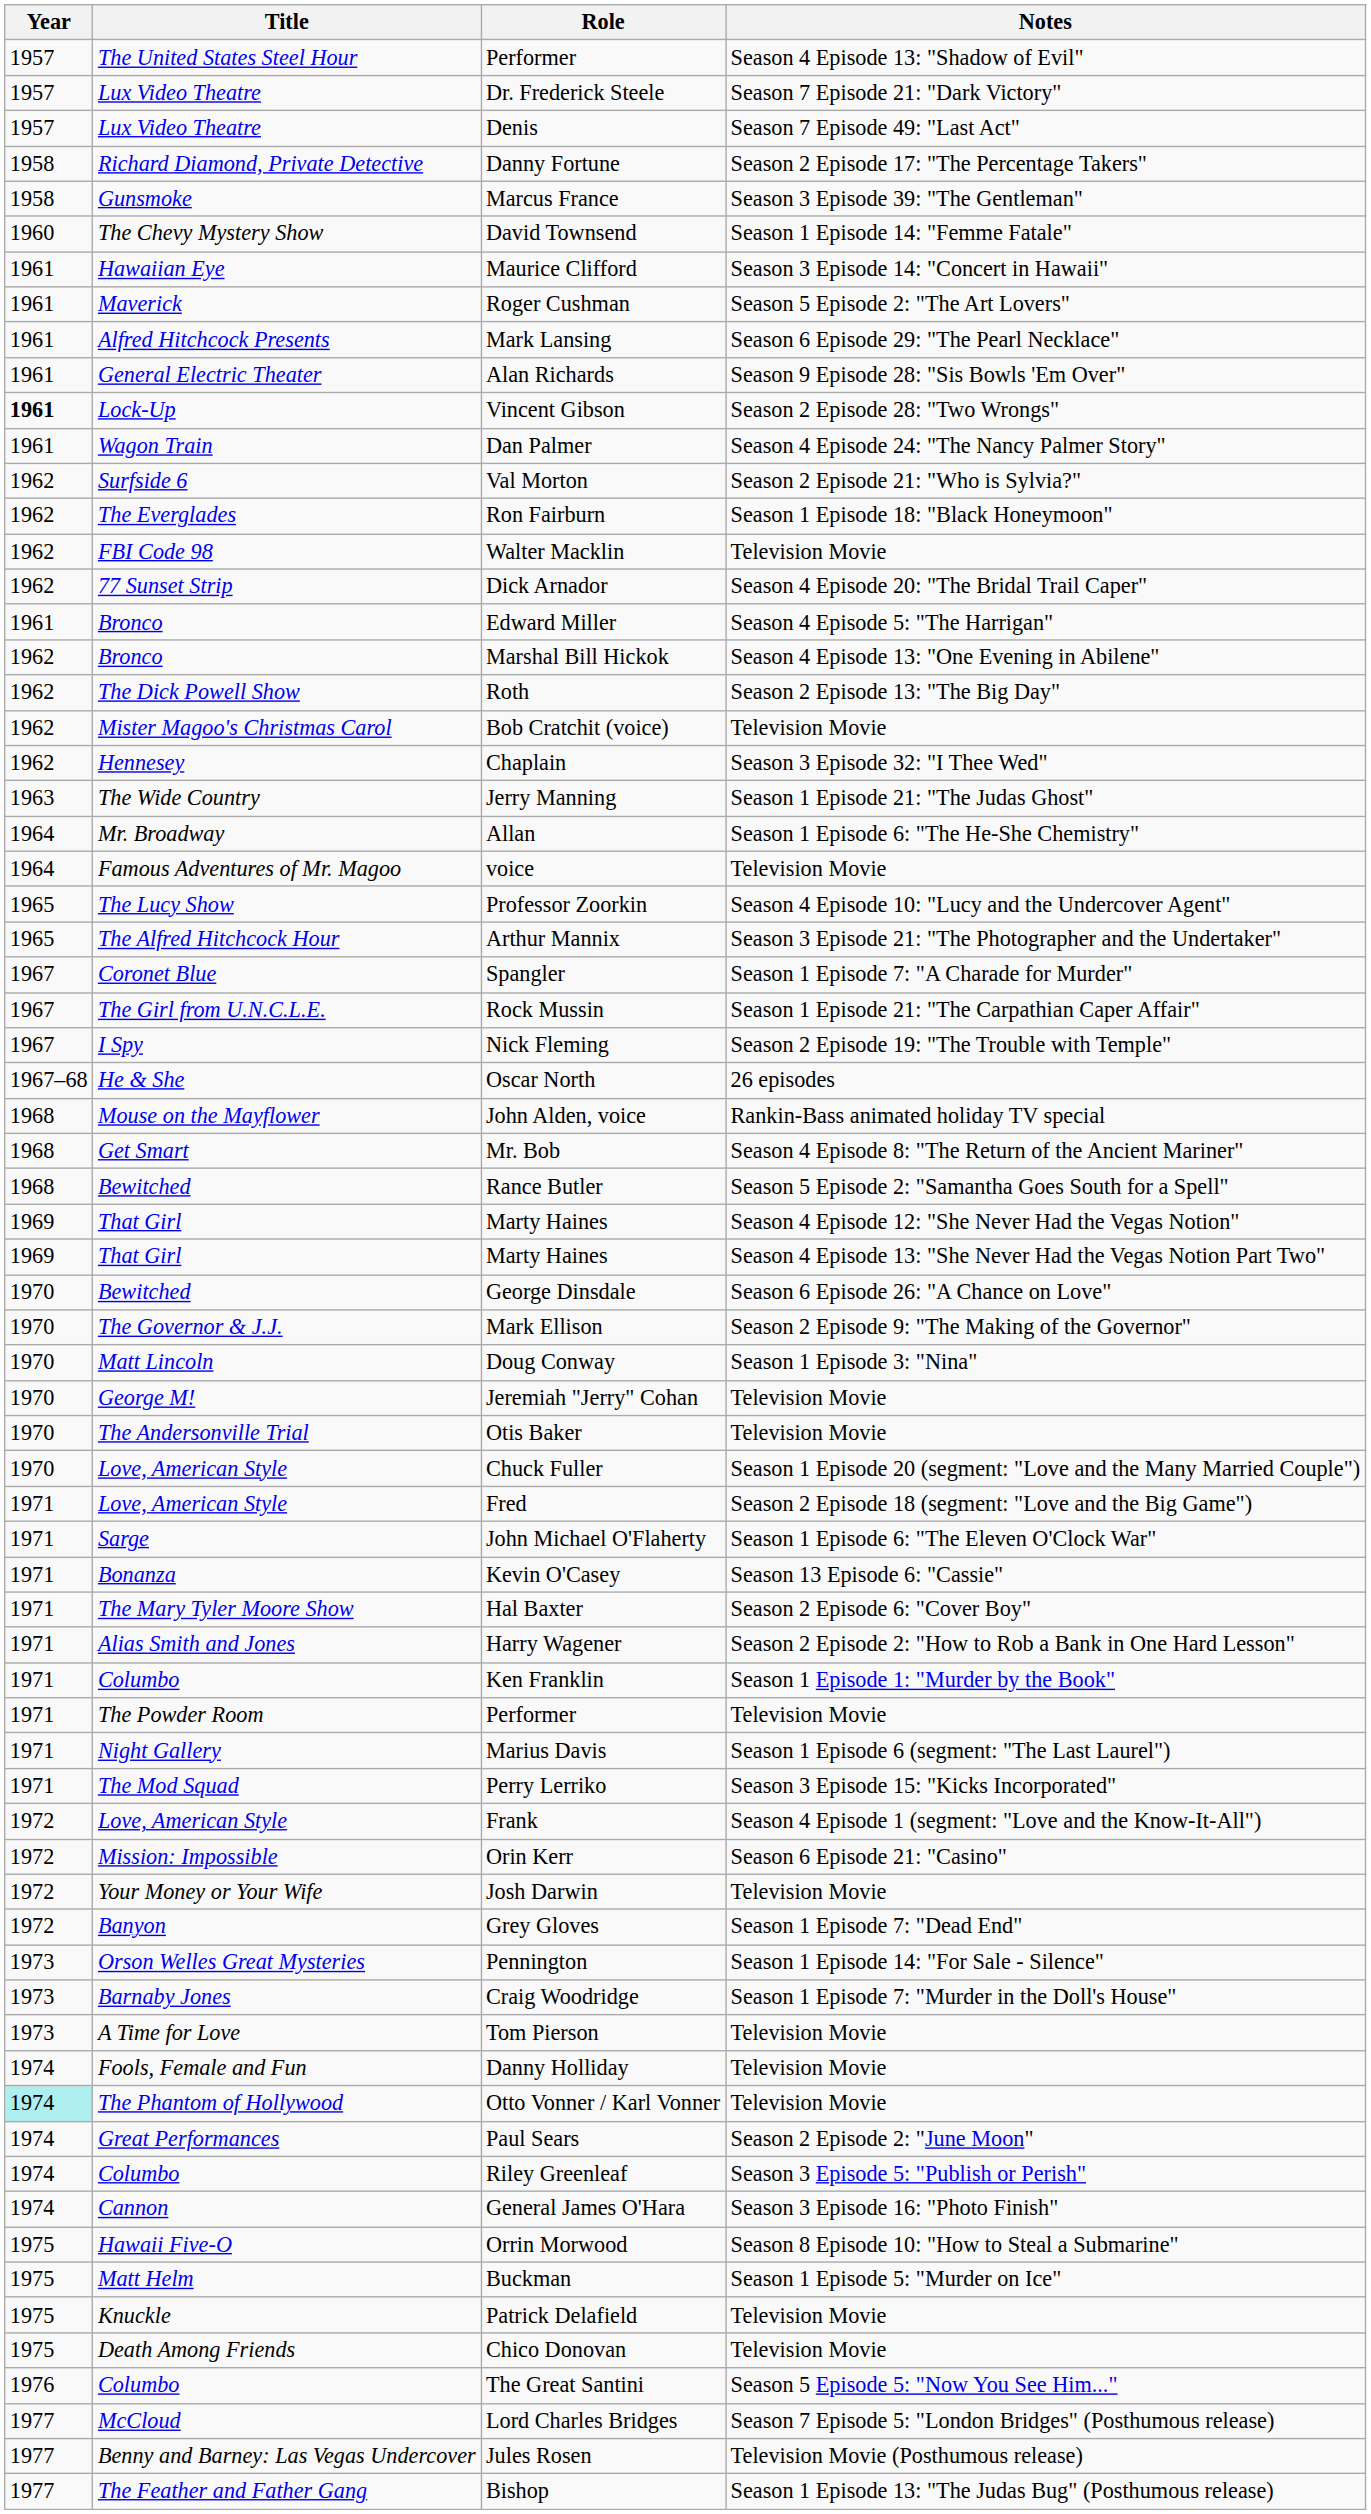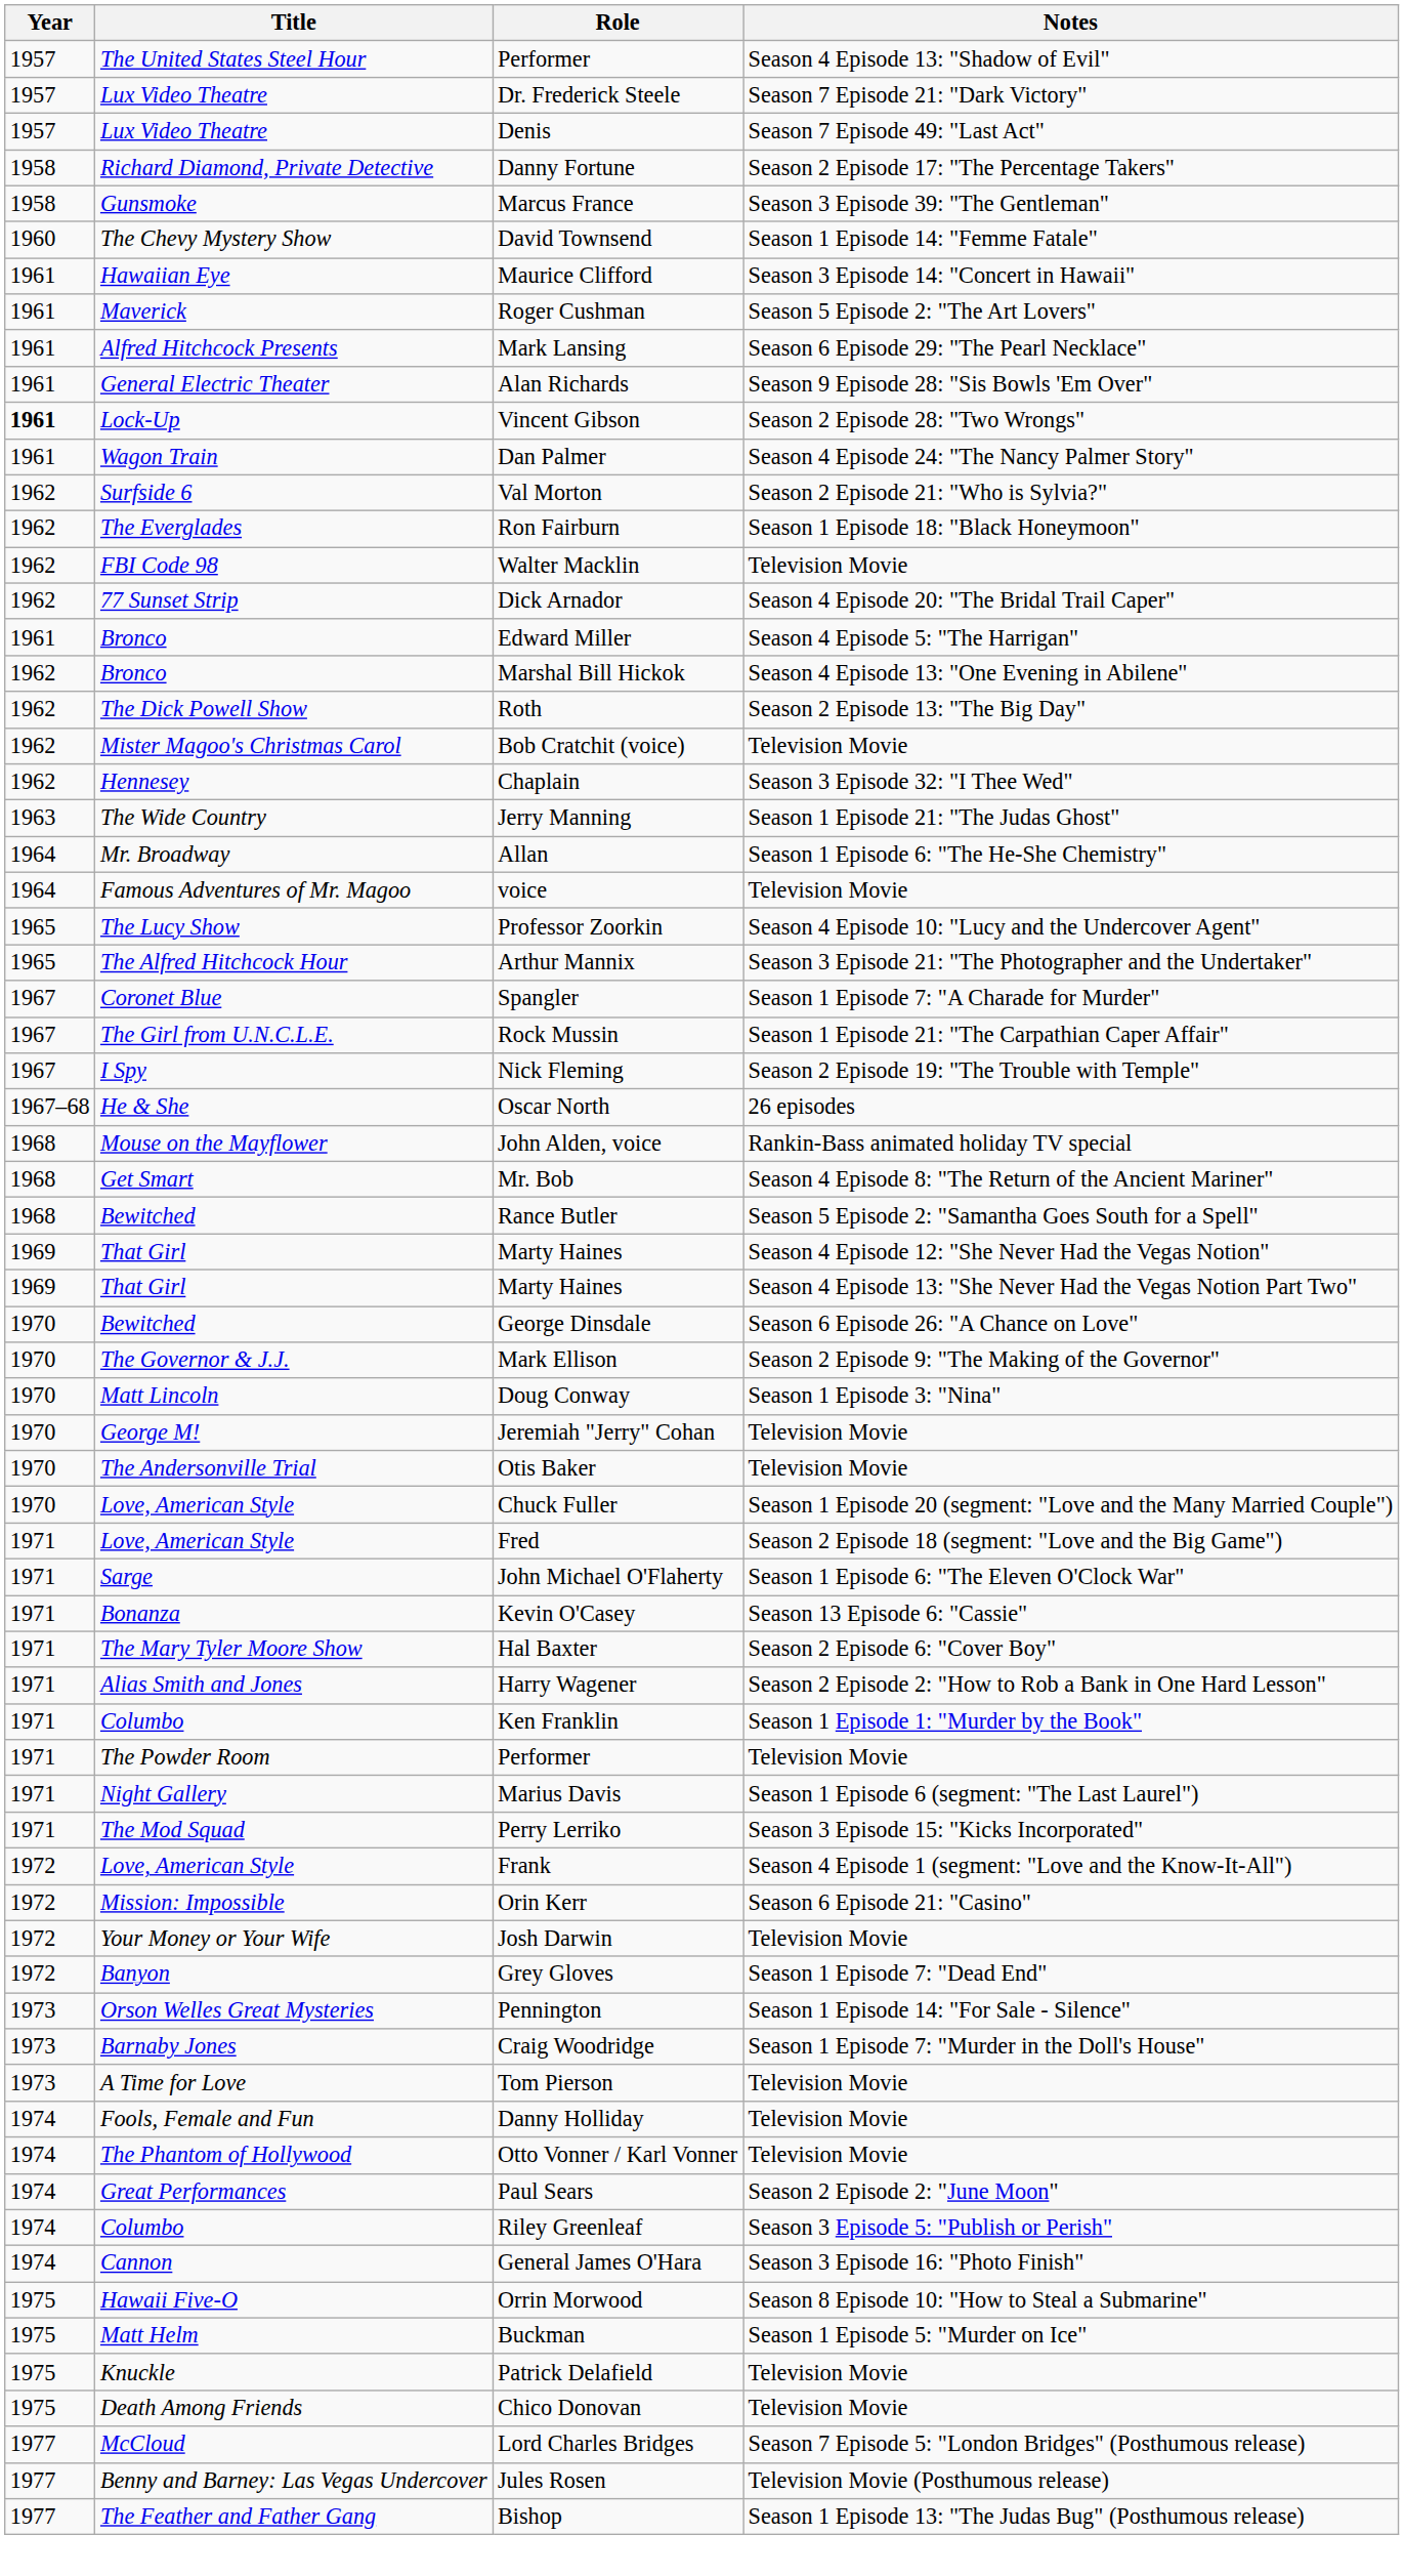Otto Vonner / Karl Vonner | Year: paleturquoise background -> no background
- row: 1976 | Columbo | The Great Santini | Season 5 Episode 5: "Now You See Him..."
